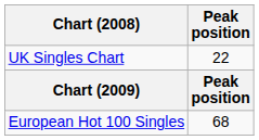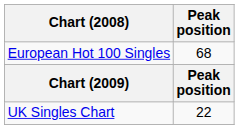rows swapped: UK Singles Chart <-> European Hot 100 Singles
